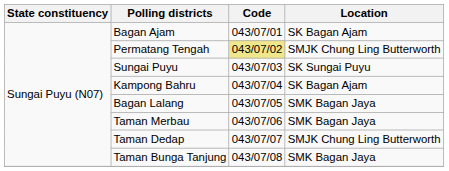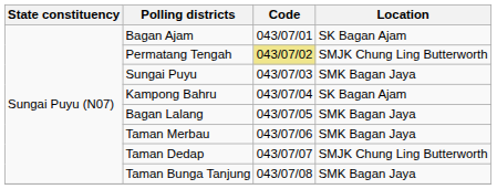Sungai Puyu | Location: SK Sungai Puyu -> SMK Bagan Jaya
